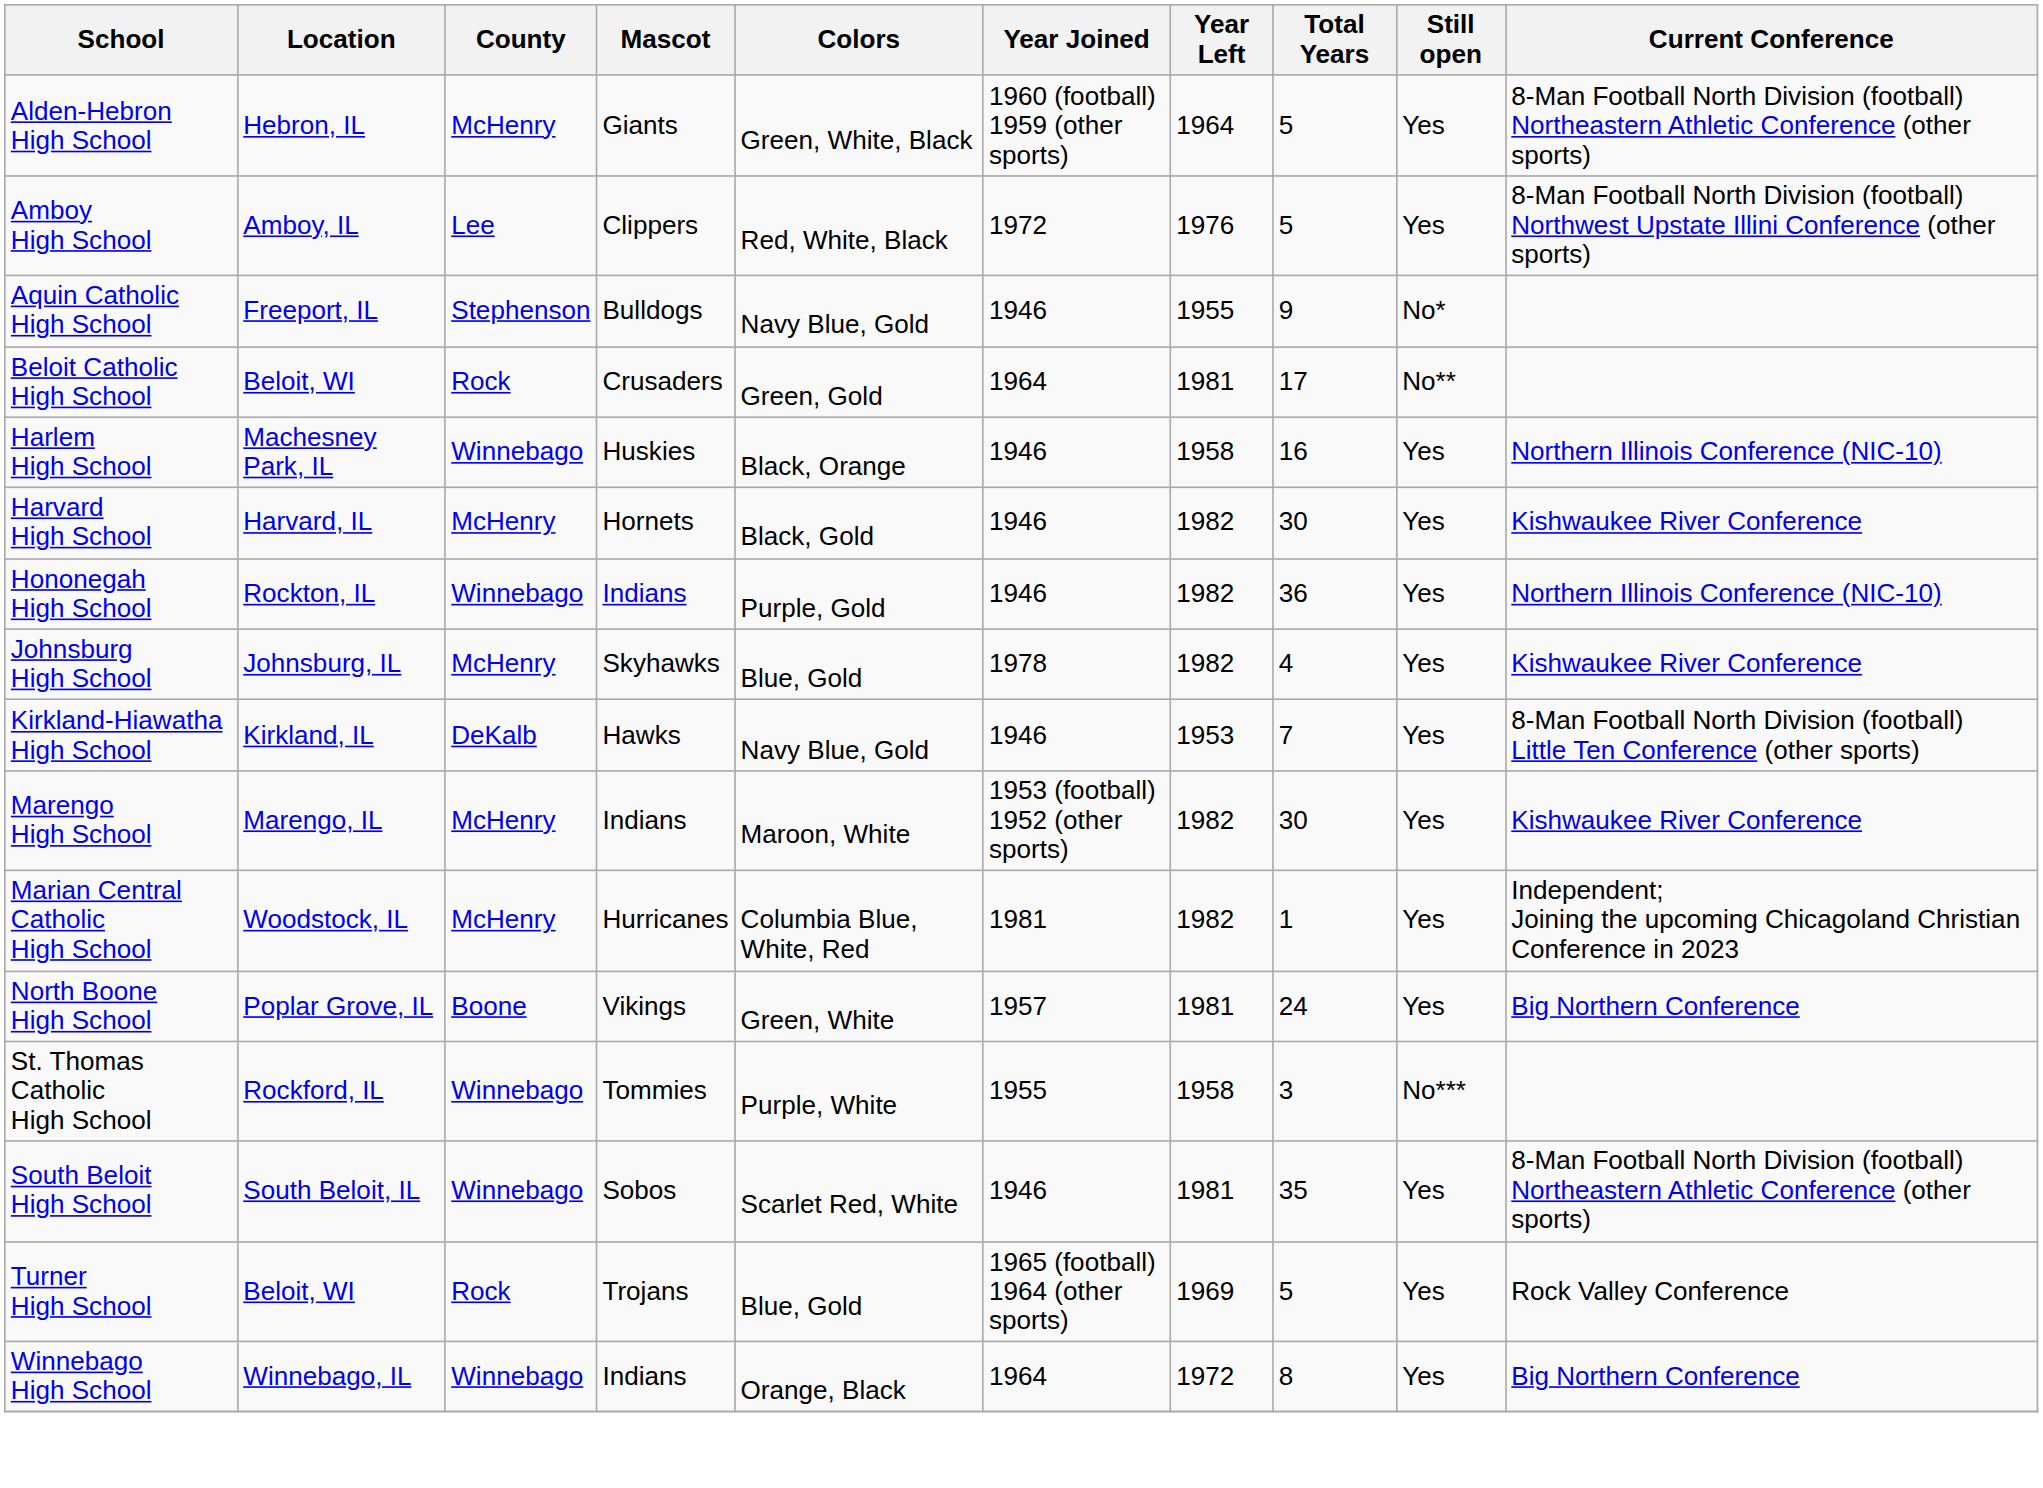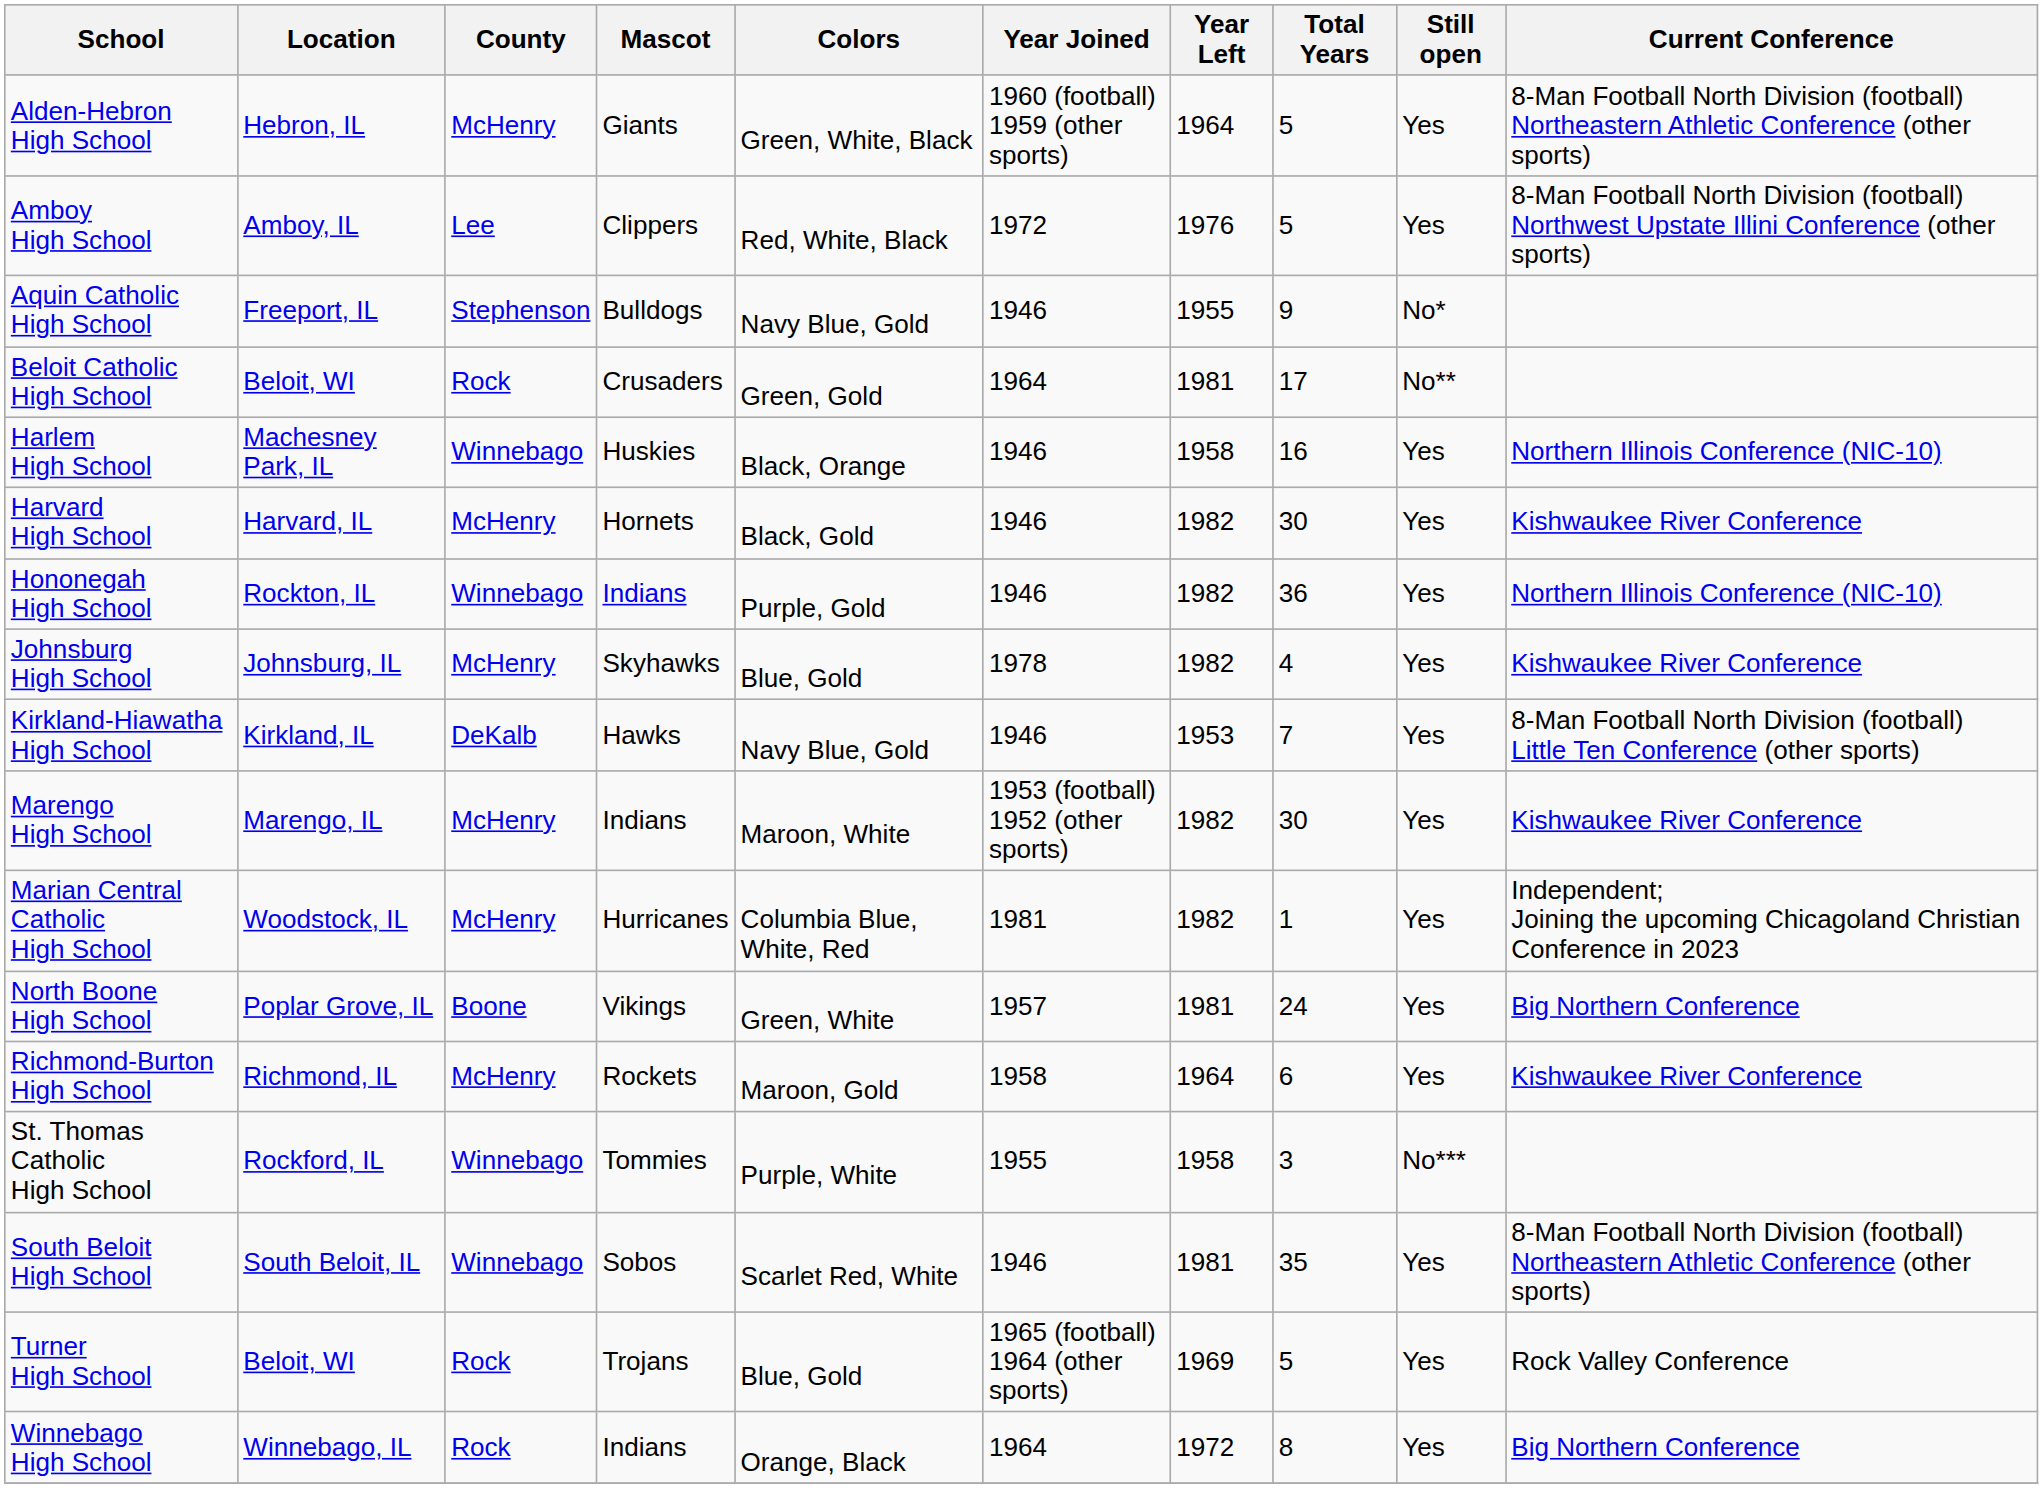+ row: Richmond-Burton High School | Richmond, IL | McHenry | Rockets | Maroon, Gold | 1958 | 1964 | 6 | Yes | Kishwaukee River Conference
Winnebago High School | County: Winnebago -> Rock
